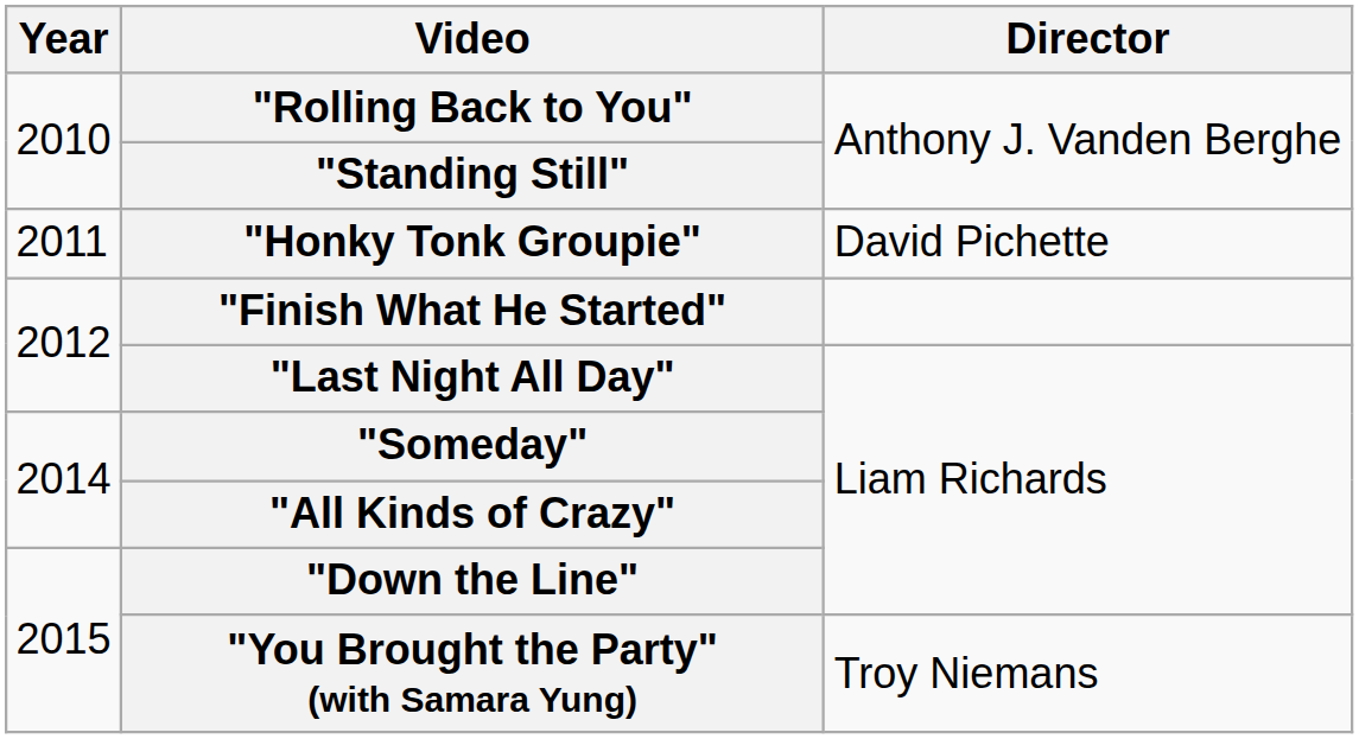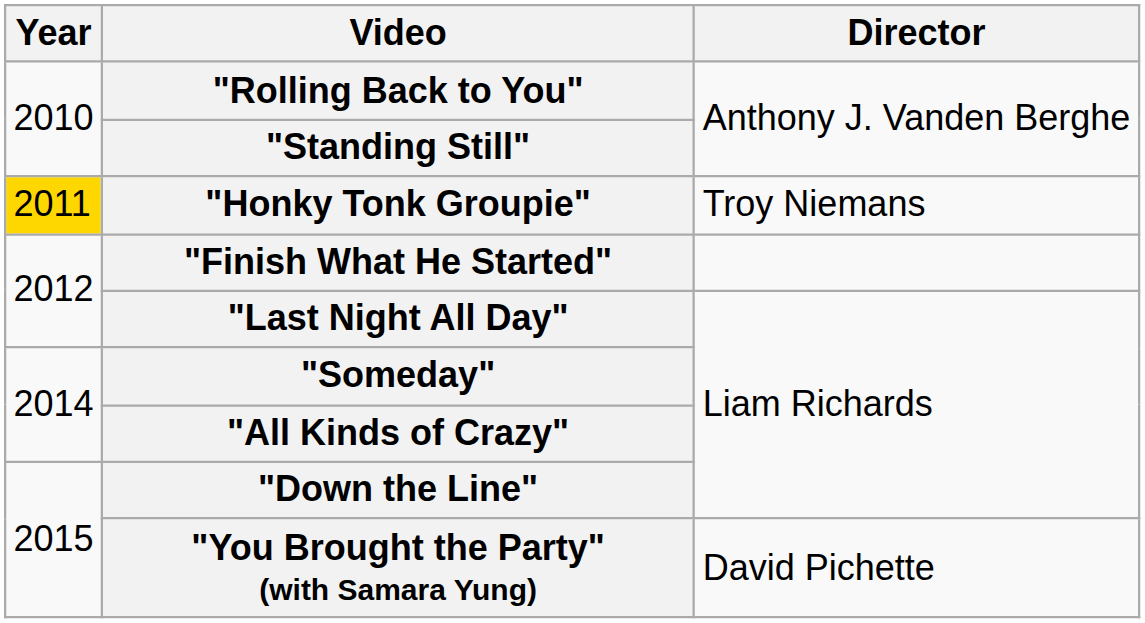"Honky Tonk Groupie" | Year: no background -> gold background
"Honky Tonk Groupie" | Director: David Pichette -> Troy Niemans
"You Brought the Party" (with Samara Yung) | Director: Troy Niemans -> David Pichette
